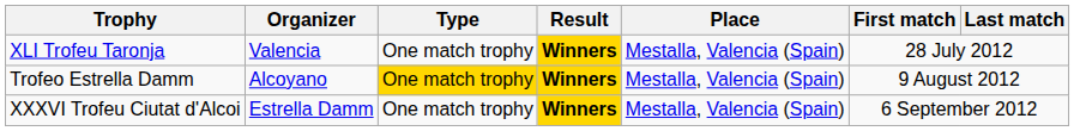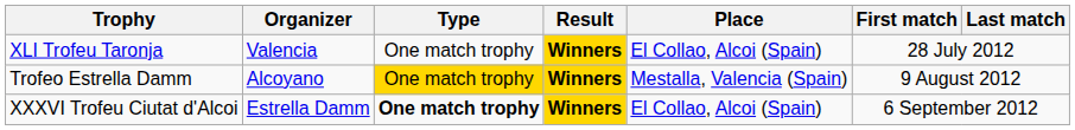XLI Trofeu Taronja | Place: Mestalla, Valencia (Spain) -> El Collao, Alcoi (Spain)
XXXVI Trofeu Ciutat d'Alcoi | Type: normal -> bold
XXXVI Trofeu Ciutat d'Alcoi | Place: Mestalla, Valencia (Spain) -> El Collao, Alcoi (Spain)
